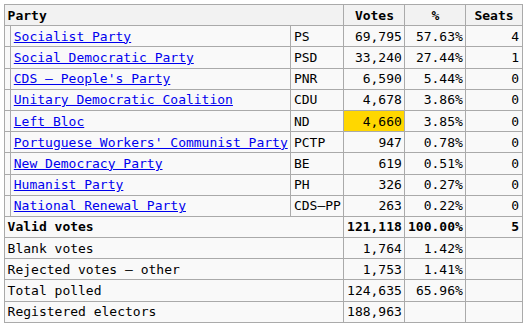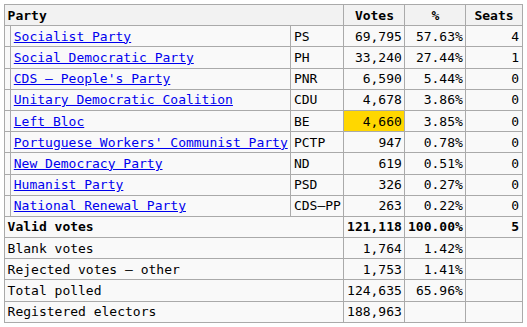Social Democratic Party | column 3: PSD -> PH
Left Bloc | column 3: ND -> BE
New Democracy Party | column 3: BE -> ND
Humanist Party | column 3: PH -> PSD
